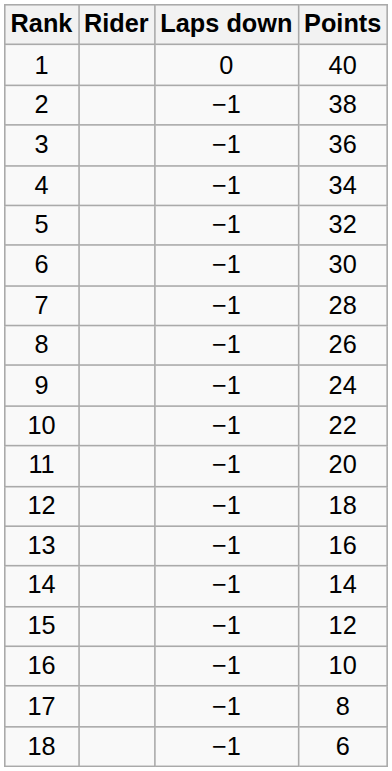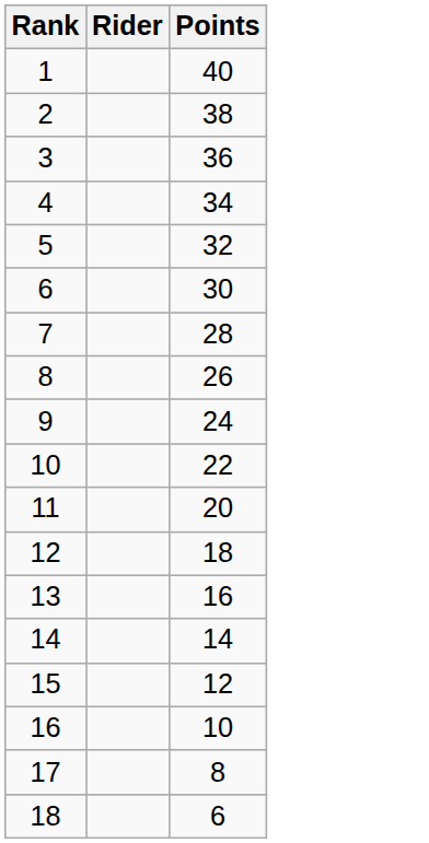- column: Laps down | 0 | −1 | −1 | −1 | −1 | −1 | −1 | −1 | −1 | −1 | −1 | −1 | −1 | −1 | −1 | −1 | −1 | −1
